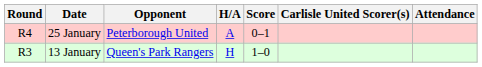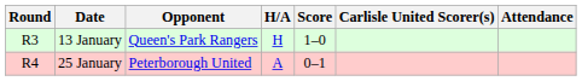rows swapped: 13 January <-> 25 January
